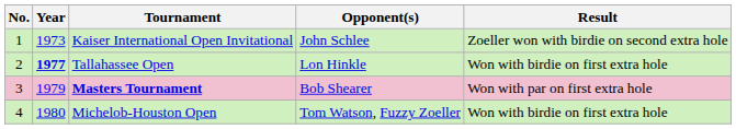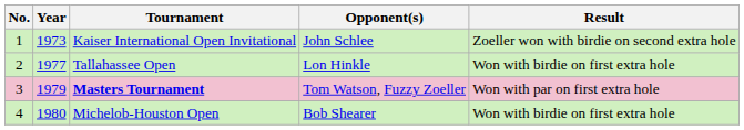Tallahassee Open | Year: bold -> normal
Masters Tournament | Opponent(s): Bob Shearer -> Tom Watson, Fuzzy Zoeller
Michelob-Houston Open | Opponent(s): Tom Watson, Fuzzy Zoeller -> Bob Shearer
